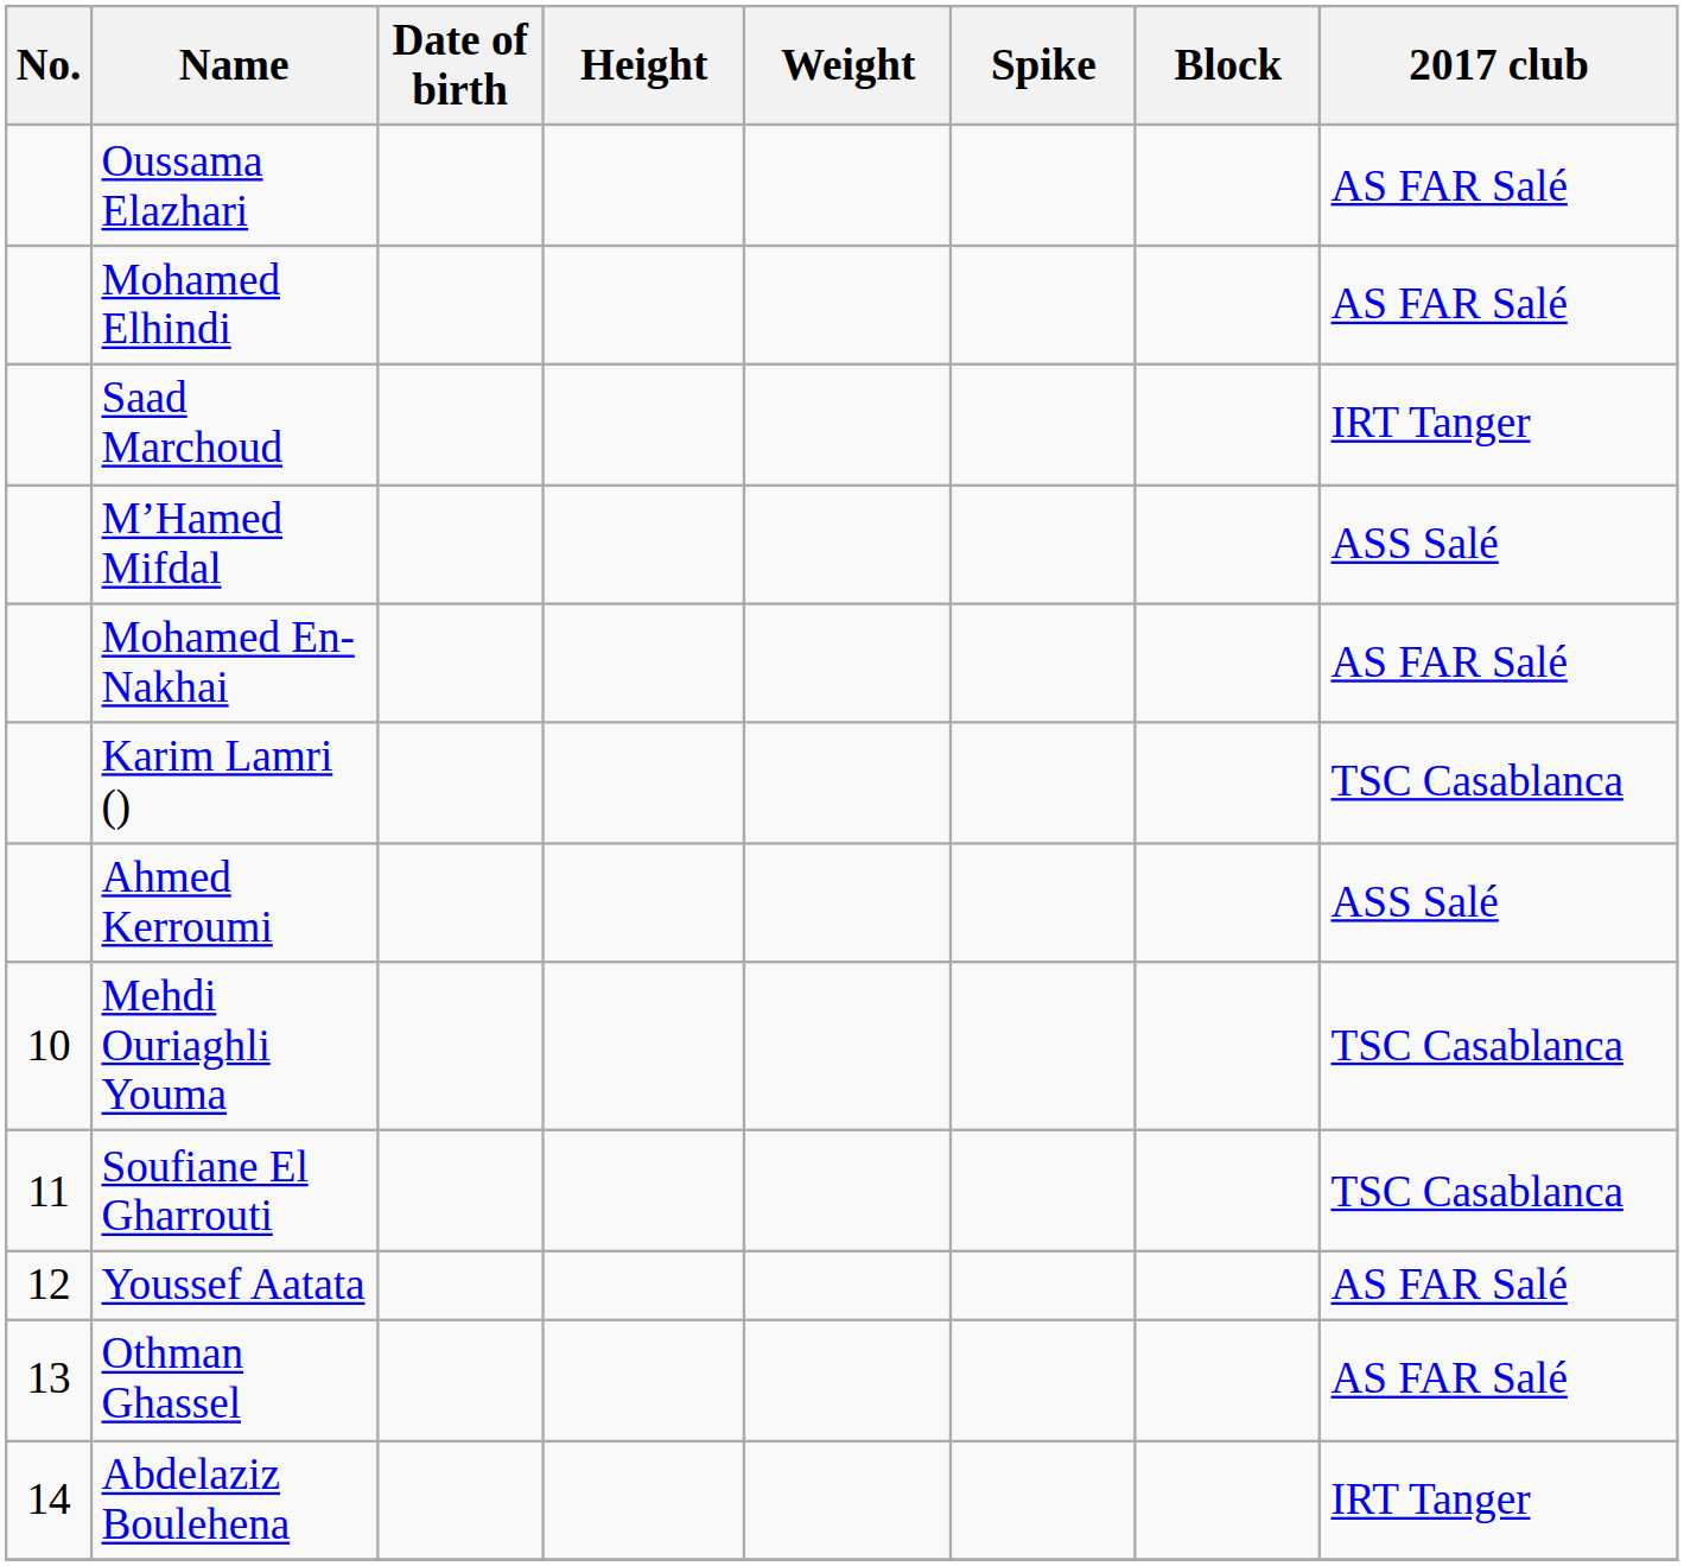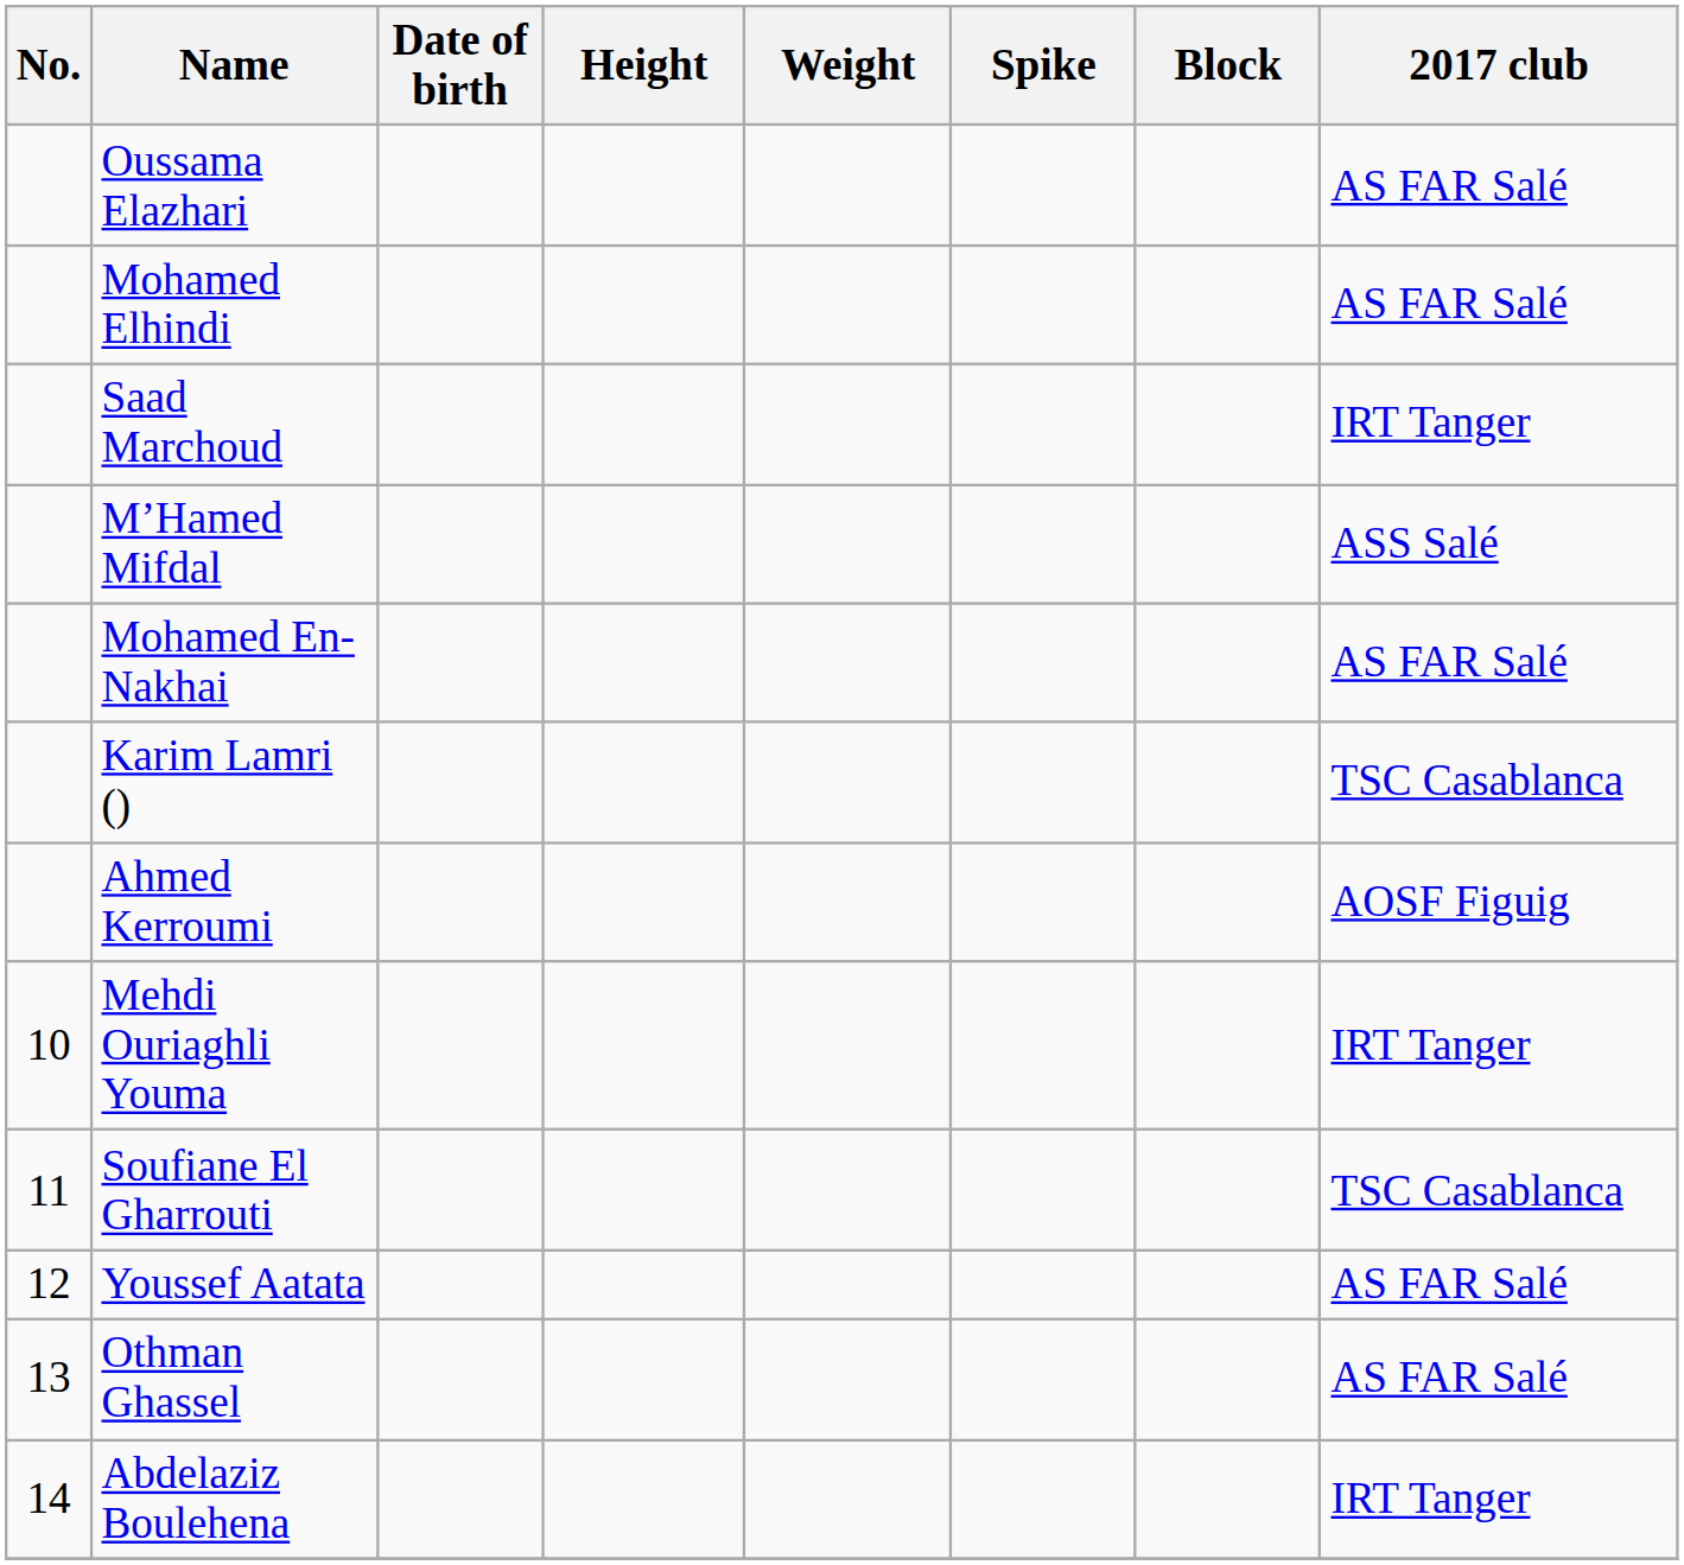Ahmed Kerroumi | 2017 club: ASS Salé -> AOSF Figuig
Mehdi Ouriaghli Youma | 2017 club: TSC Casablanca -> IRT Tanger
